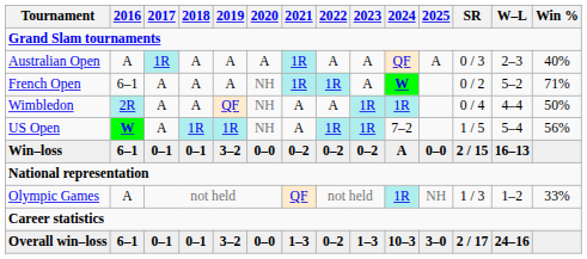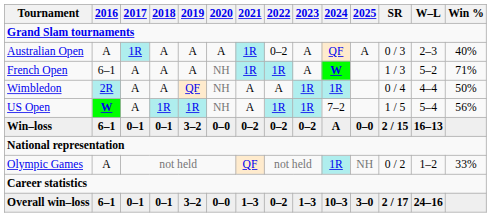Australian Open | 2022: A -> 0–2
French Open | SR: 0 / 2 -> 1 / 3
Olympic Games | SR: 1 / 3 -> 0 / 2
